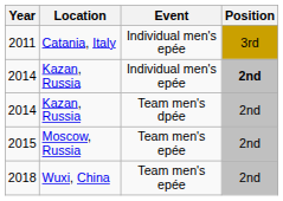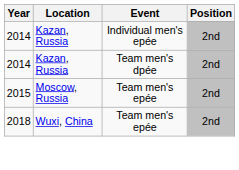- row: 2011 | Catania, Italy | Individual men's epée | 3rd
2014 / Individual men's epée | Position: bold -> normal
